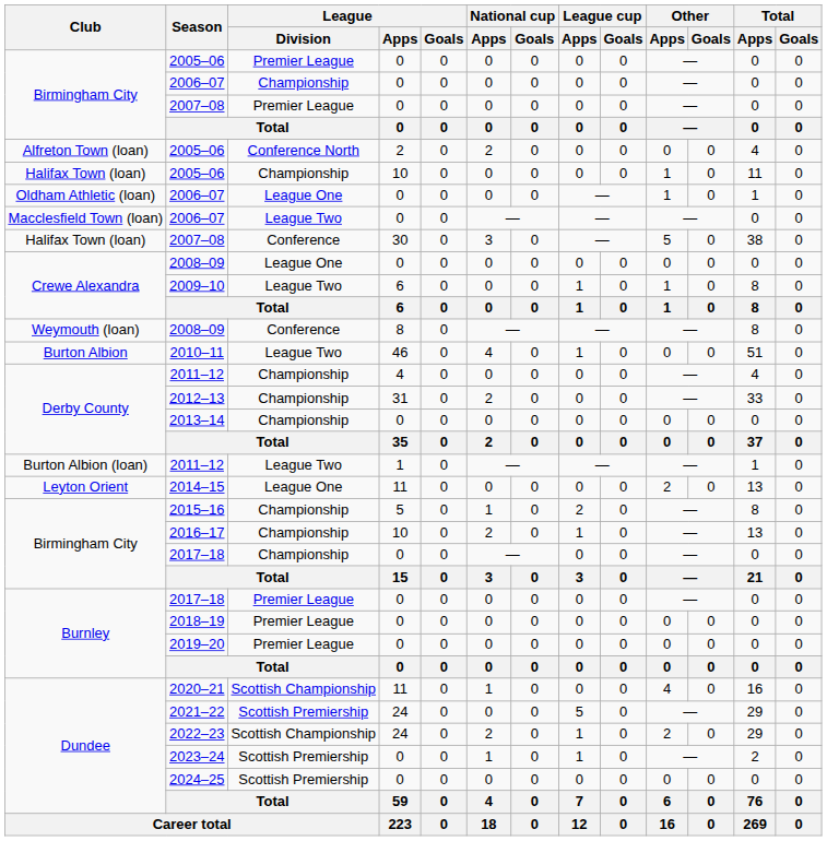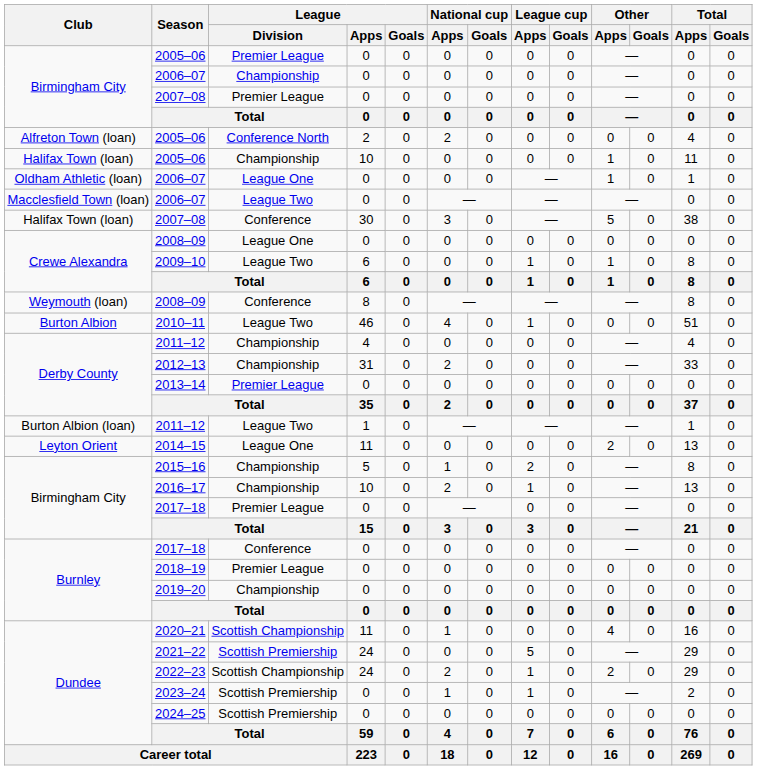2013–14 | League / Division: Championship -> Premier League
Birmingham City / 2017–18 | League / Division: Championship -> Premier League
Burnley / 2017–18 | League / Division: Premier League -> Conference
2019–20 | League / Division: Premier League -> Championship
